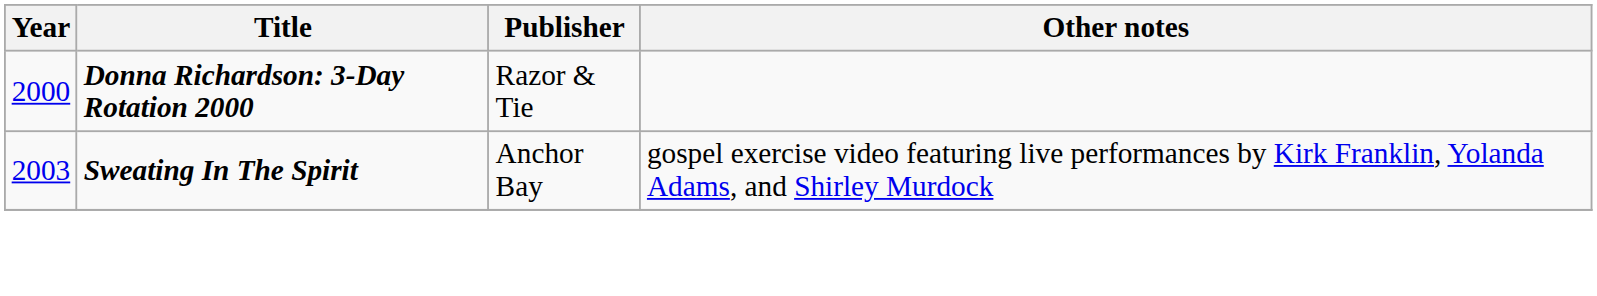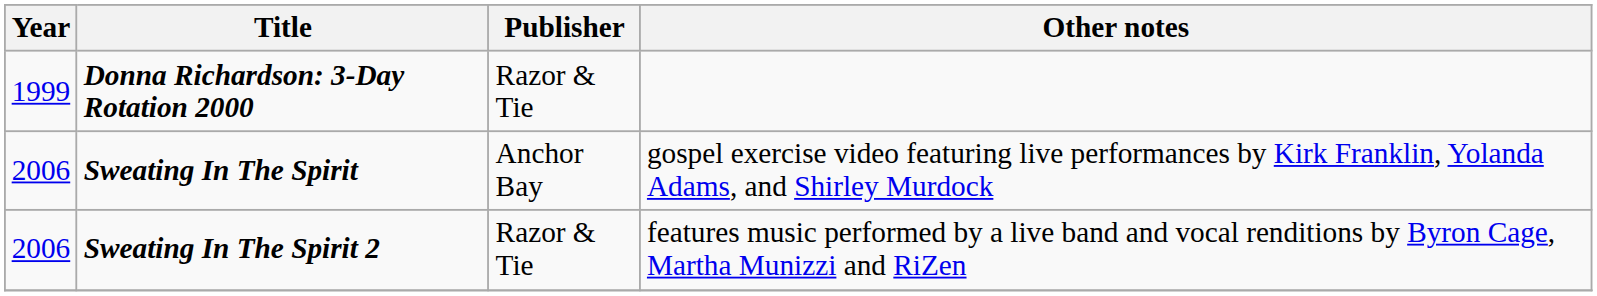Donna Richardson: 3-Day Rotation 2000 | Year: 2000 -> 1999
Sweating In The Spirit | Year: 2003 -> 2006
+ row: 2006 | Sweating In The Spirit 2 | Razor & Tie | features music performed by a live band and vocal renditions by Byron Cage, Martha Munizzi and RiZen
